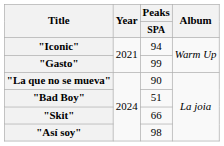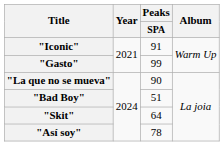"Iconic" | Peaks / SPA: 94 -> 91
"Skit" | Peaks / SPA: 66 -> 64
"Así soy" | Peaks / SPA: 98 -> 78
